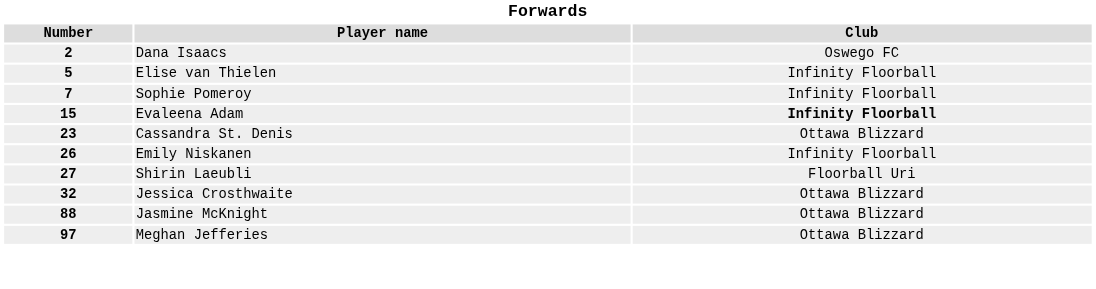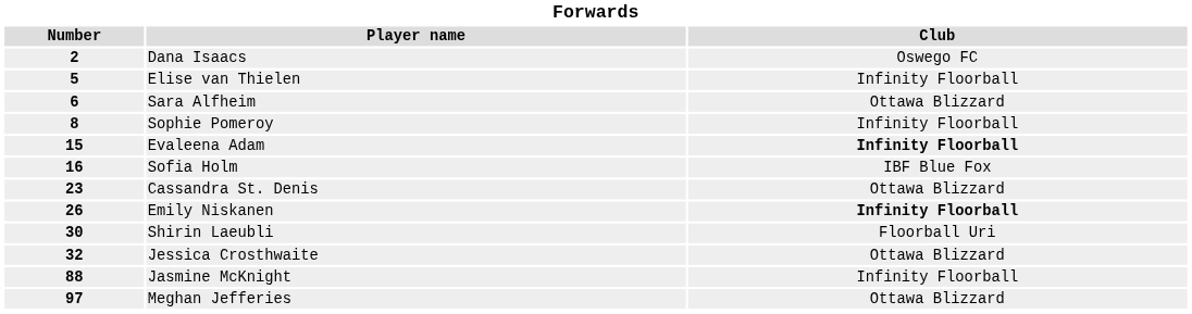+ row: 6 | Sara Alfheim | Ottawa Blizzard
Sophie Pomeroy | Number: 7 -> 8
+ row: 16 | Sofia Holm | IBF Blue Fox
Emily Niskanen | Club: normal -> bold
Shirin Laeubli | Number: 27 -> 30
Jasmine McKnight | Club: Ottawa Blizzard -> Infinity Floorball
